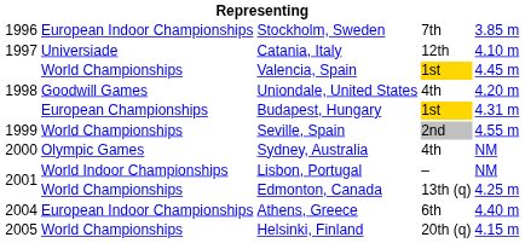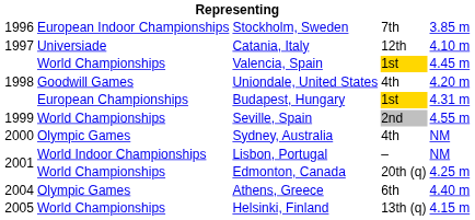Edmonton, Canada | column 4: 13th (q) -> 20th (q)
Athens, Greece | column 2: European Indoor Championships -> Olympic Games
Helsinki, Finland | column 4: 20th (q) -> 13th (q)
